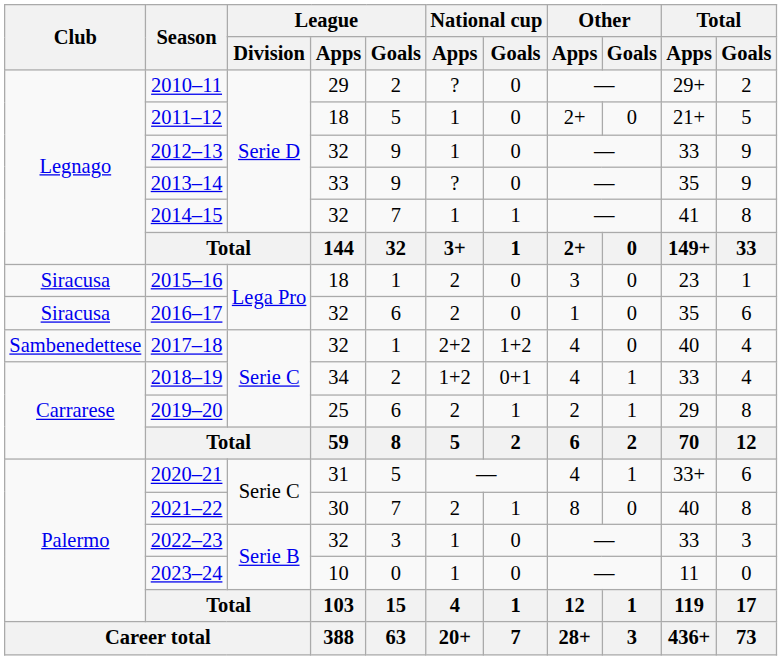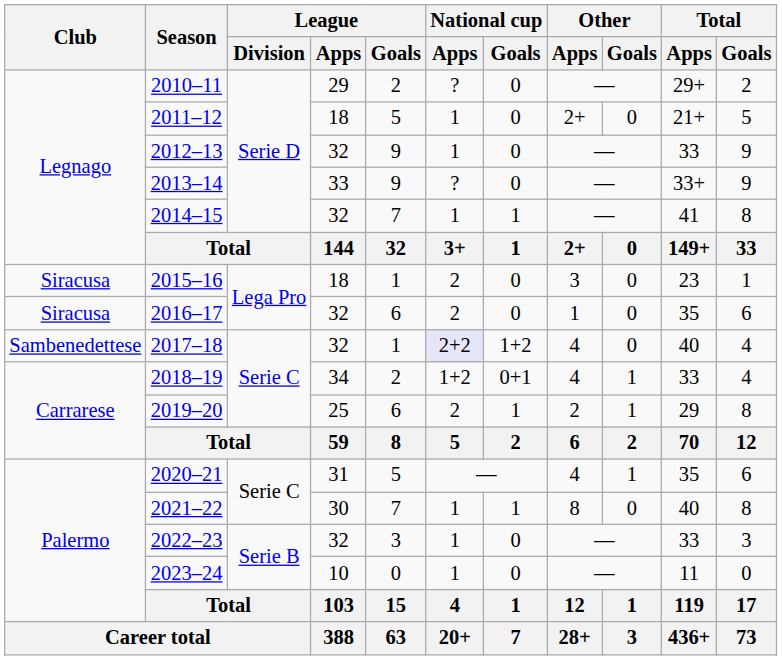2013–14 | Total / Apps: 35 -> 33+
2017–18 | National cup / Apps: no background -> lavender background
2020–21 | Total / Apps: 33+ -> 35
2021–22 | National cup / Apps: 2 -> 1
